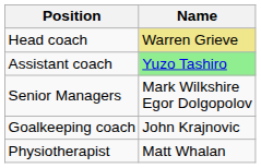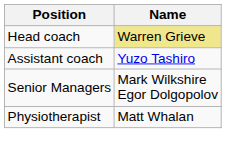Assistant coach | Name: lightgreen background -> no background
- row: Goalkeeping coach | John Krajnovic
